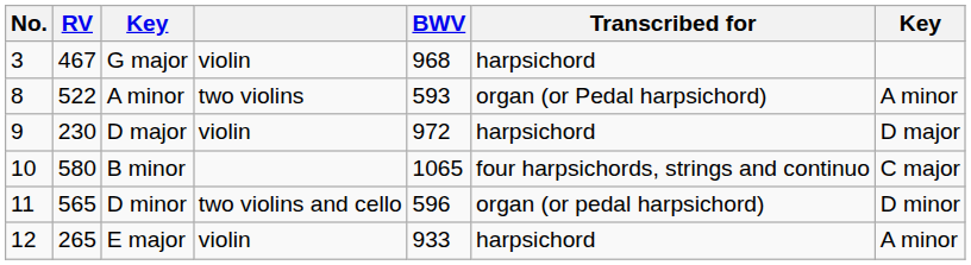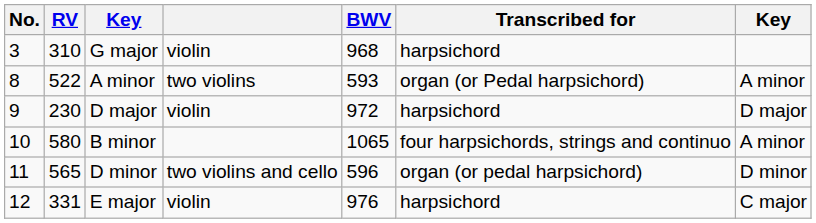G major | RV: 467 -> 310
B minor | column 7: C major -> A minor
E major | RV: 265 -> 331
E major | BWV: 933 -> 976
E major | column 7: A minor -> C major
